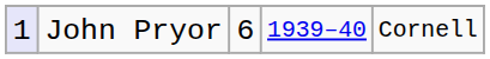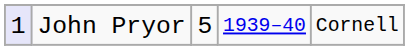John Pryor | column 3: 6 -> 5
